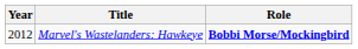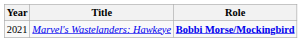Marvel's Wastelanders: Hawkeye | Year: 2012 -> 2021
